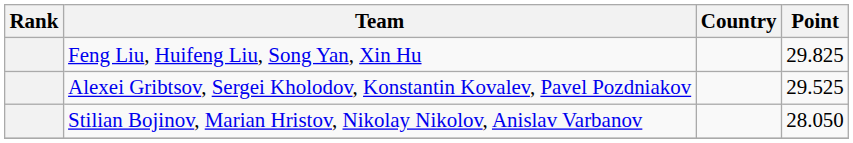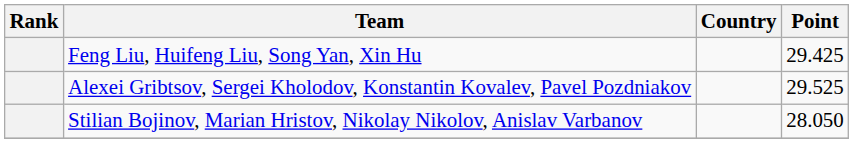Feng Liu, Huifeng Liu, Song Yan, Xin Hu | Point: 29.825 -> 29.425
